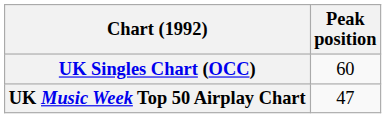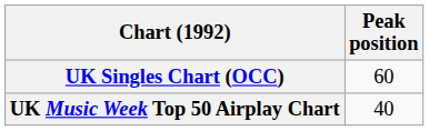UK Music Week Top 50 Airplay Chart | Peak position: 47 -> 40
